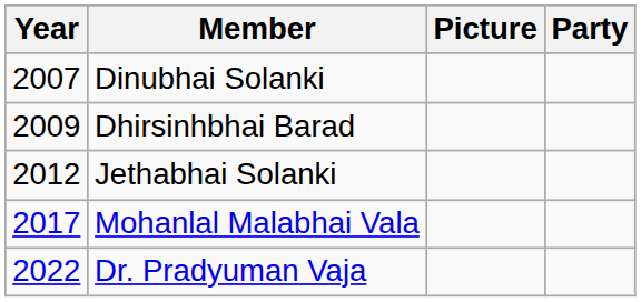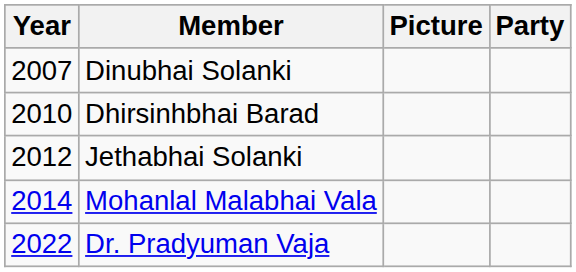Dhirsinhbhai Barad | Year: 2009 -> 2010
Mohanlal Malabhai Vala | Year: 2017 -> 2014
